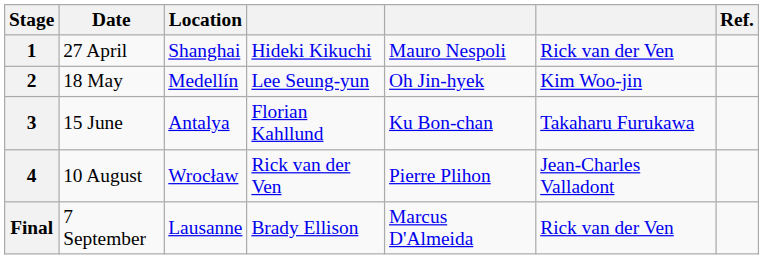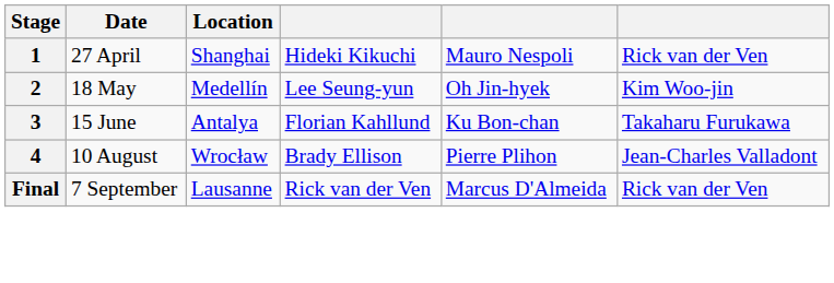- column: Ref.
4 | column 4: Rick van der Ven -> Brady Ellison
Final | column 4: Brady Ellison -> Rick van der Ven
